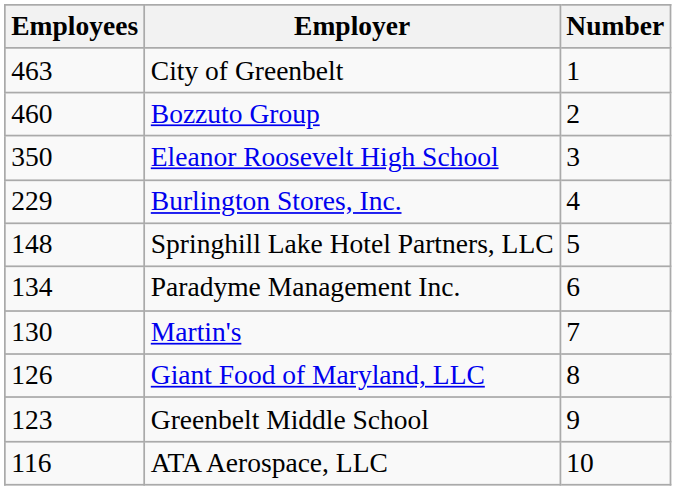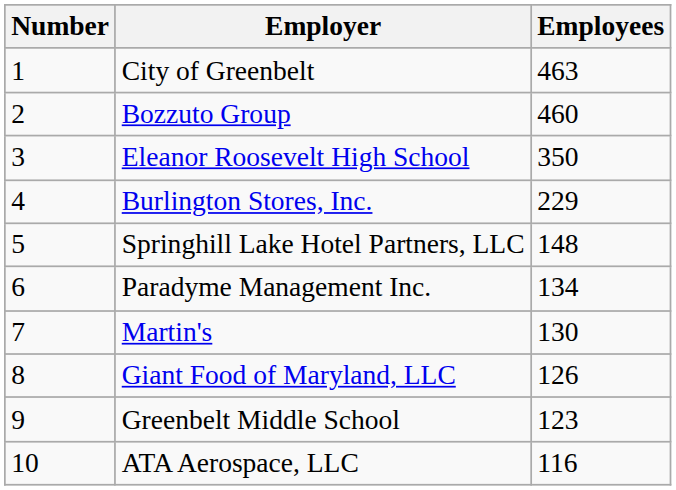columns swapped: Number <-> Employees
